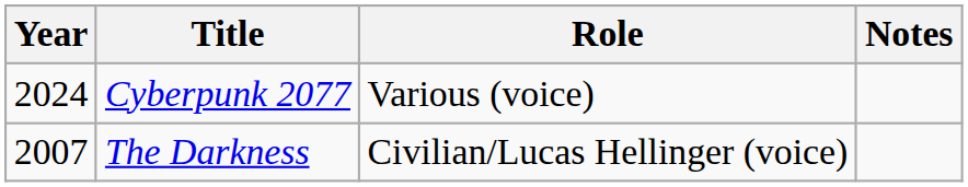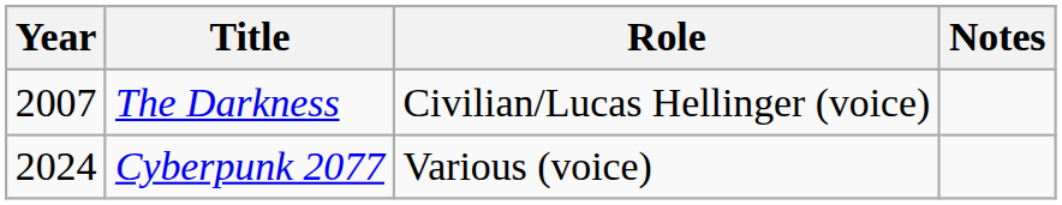rows swapped: The Darkness <-> Cyberpunk 2077
